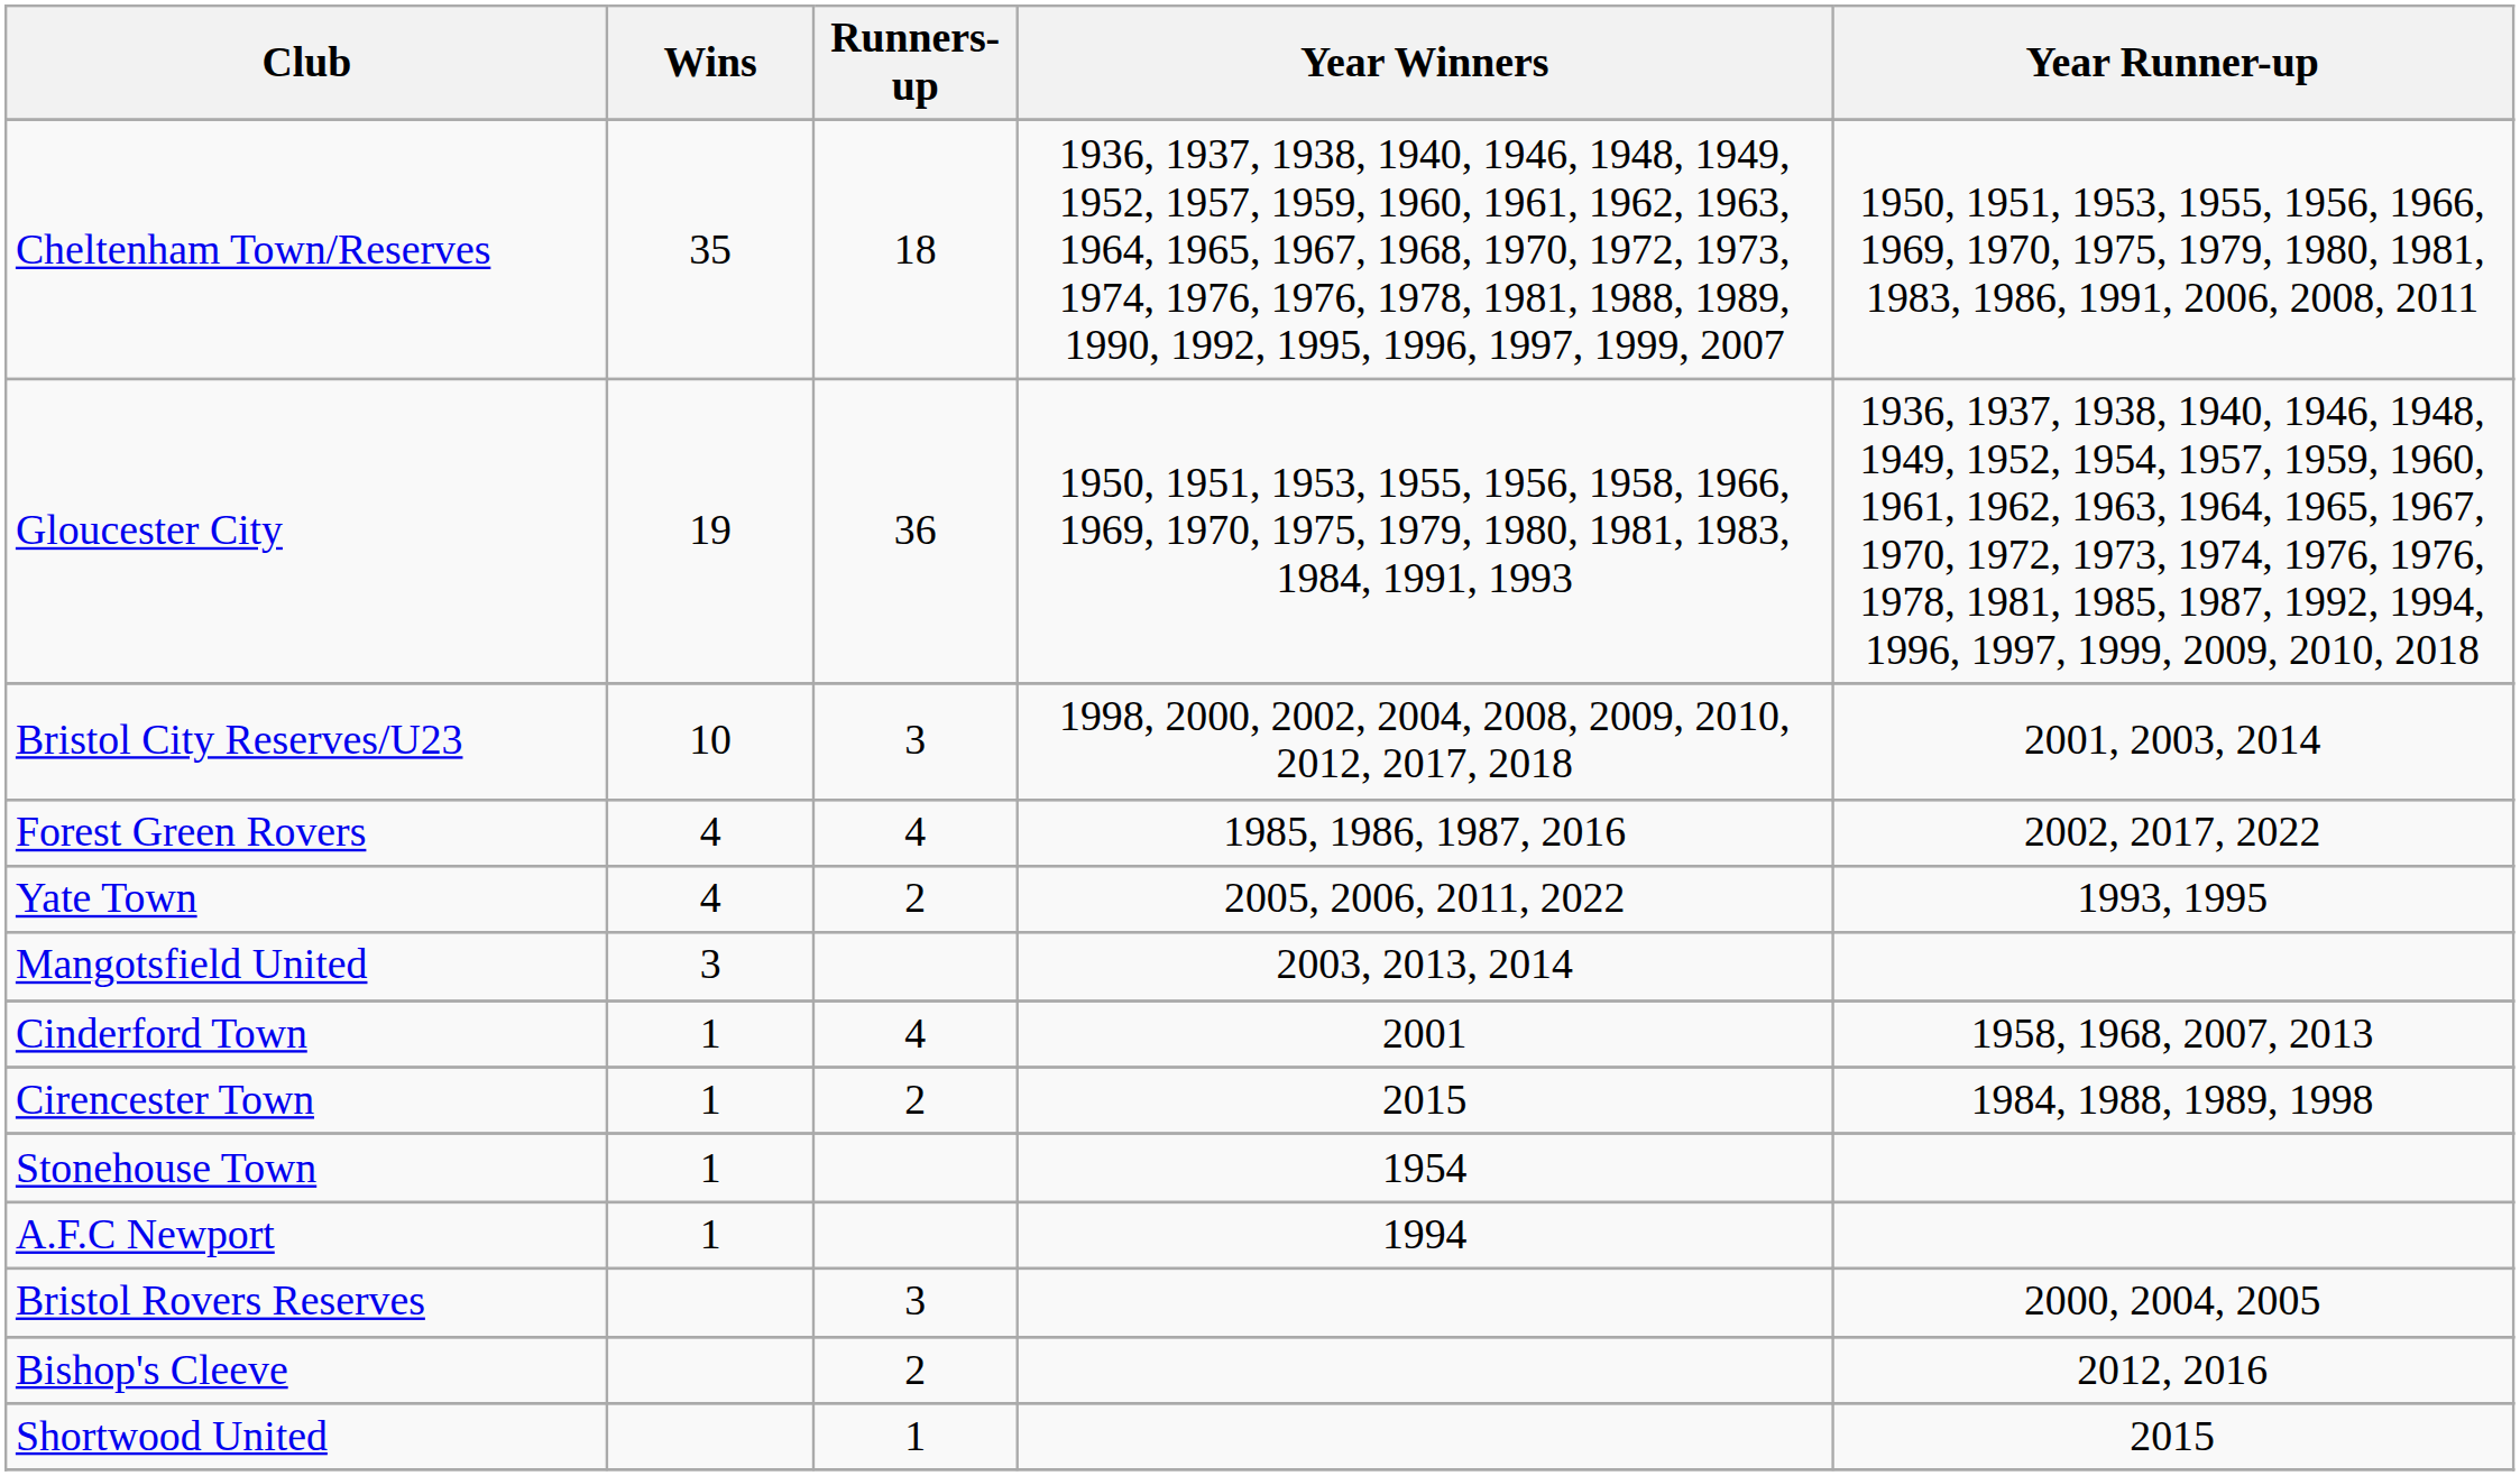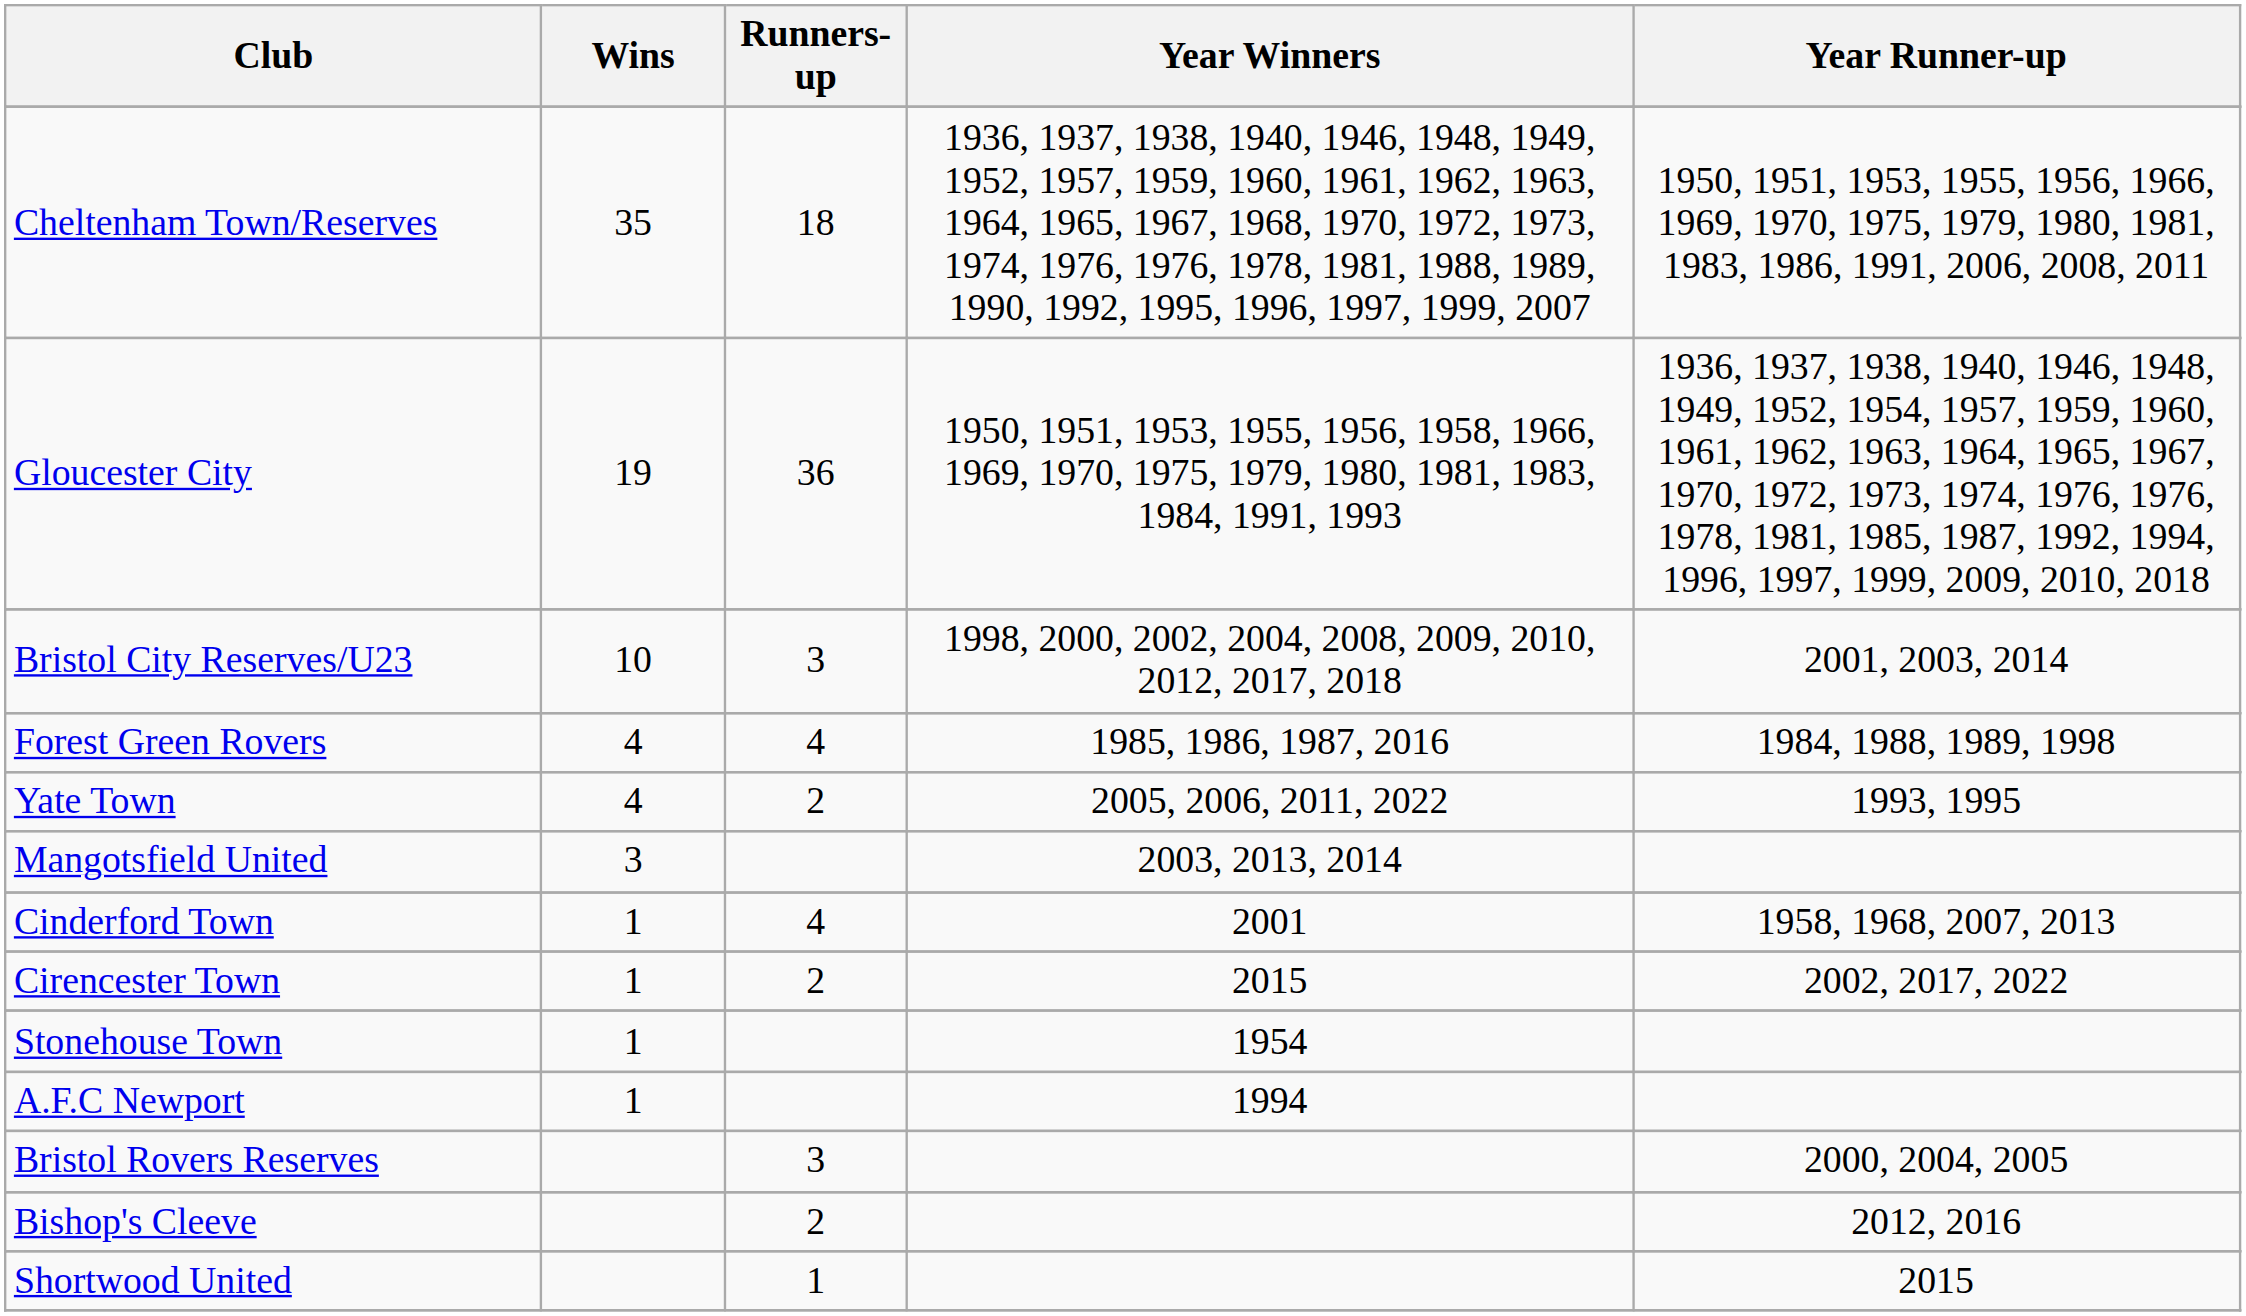Forest Green Rovers | Year Runner-up: 2002, 2017, 2022 -> 1984, 1988, 1989, 1998
Cirencester Town | Year Runner-up: 1984, 1988, 1989, 1998 -> 2002, 2017, 2022
